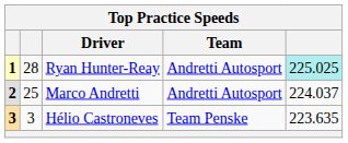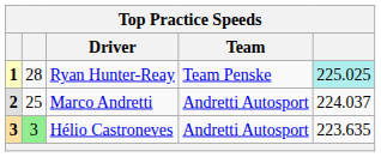Ryan Hunter-Reay | Team: Andretti Autosport -> Team Penske
Hélio Castroneves | column 2: no background -> lightgreen background
Hélio Castroneves | Team: Team Penske -> Andretti Autosport
